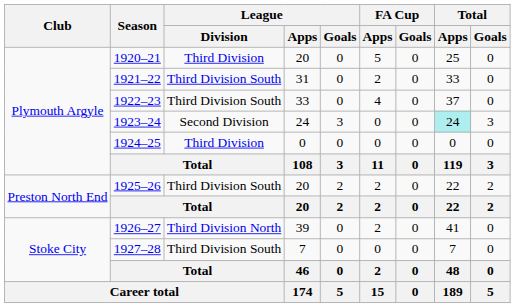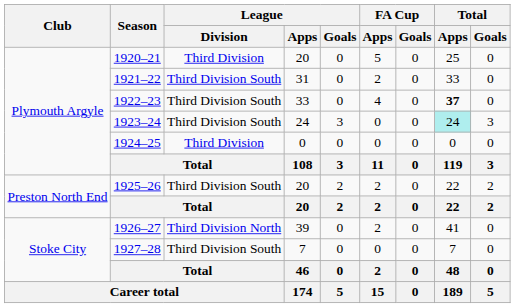1922–23 | Total / Apps: normal -> bold
1923–24 | League / Division: Second Division -> Third Division South
